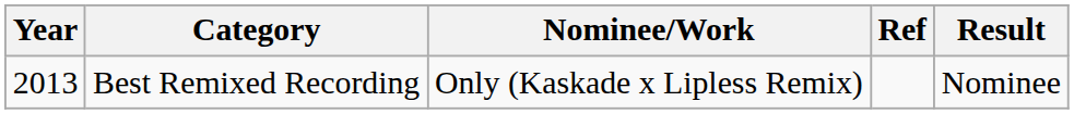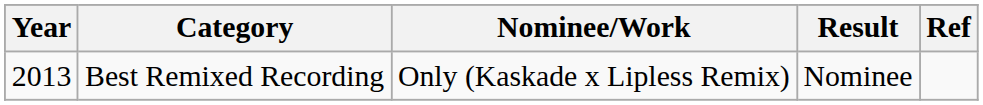columns swapped: Result <-> Ref
